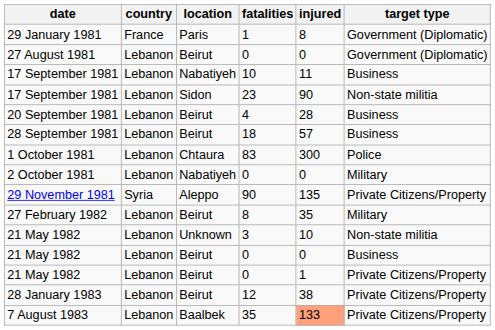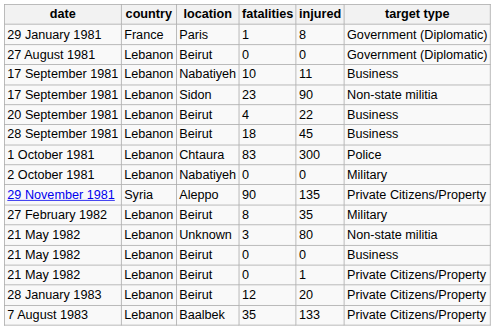20 September 1981 | injured: 28 -> 22
28 September 1981 | injured: 57 -> 45
21 May 1982 / 3 | injured: 10 -> 80
28 January 1983 | injured: 38 -> 20
7 August 1983 | injured: lightsalmon background -> no background
